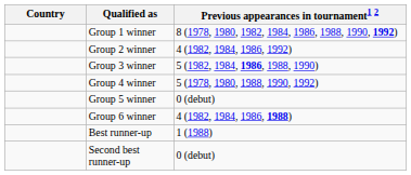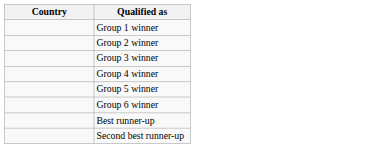- column: Previous appearances in tournament1 2 | 8 (1978, 1980, 1982, 1984, 1986, 1988, 1990, 1992) | 4 (1982, 1984, 1986, 1992) | 5 (1982, 1984, 1986, 1988, 1990) | 5 (1978, 1980, 1988, 1990, 1992) | 0 (debut) | 4 (1982, 1984, 1986, 1988) | 1 (1988) | 0 (debut)
